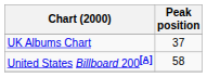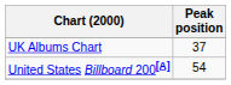United States Billboard 200[A] | Peak position: 58 -> 54
